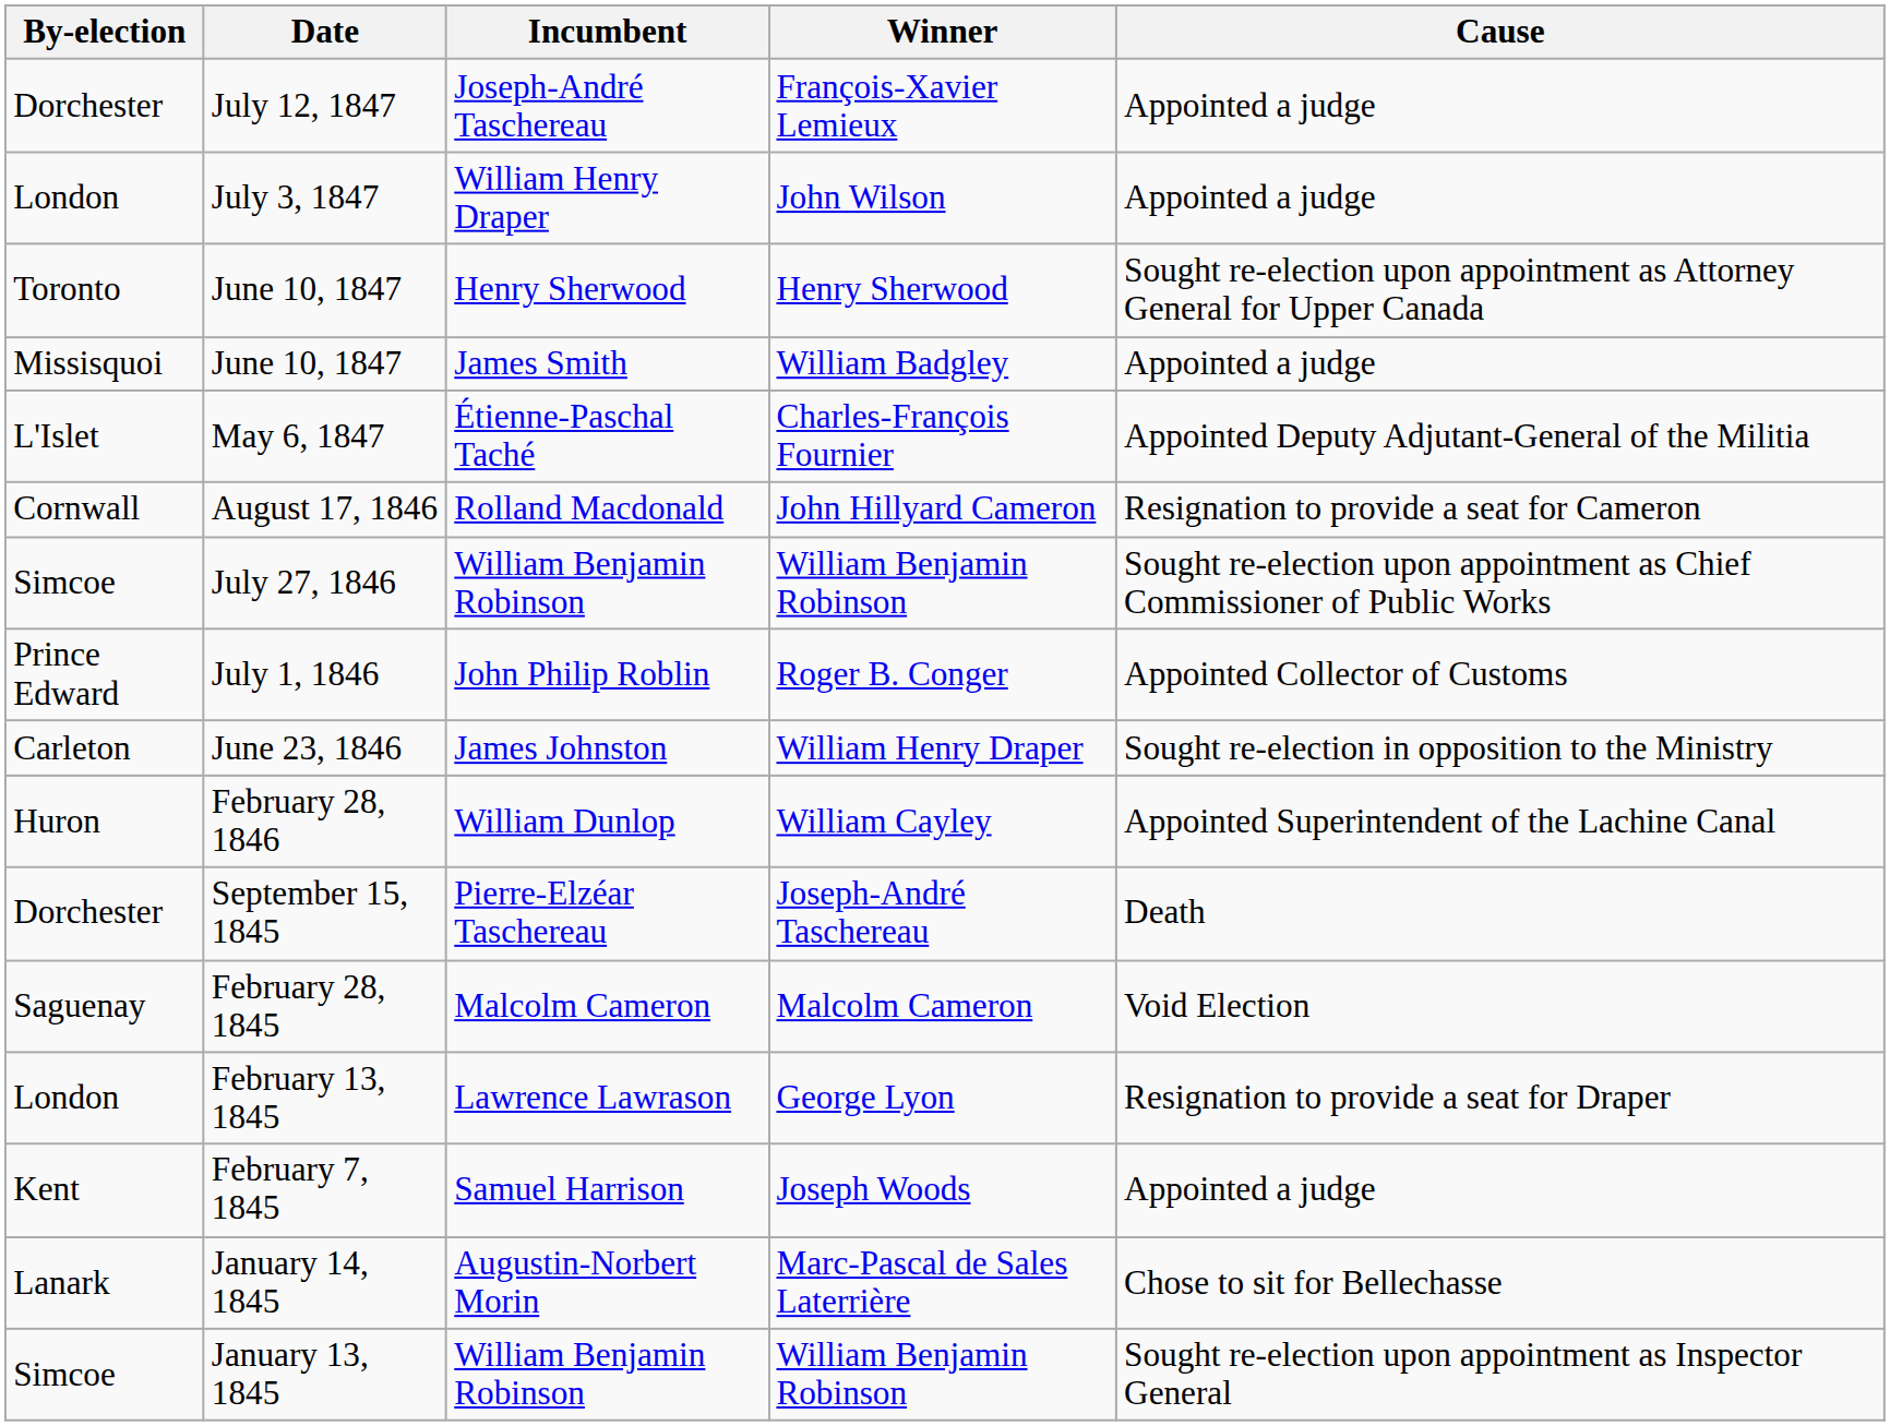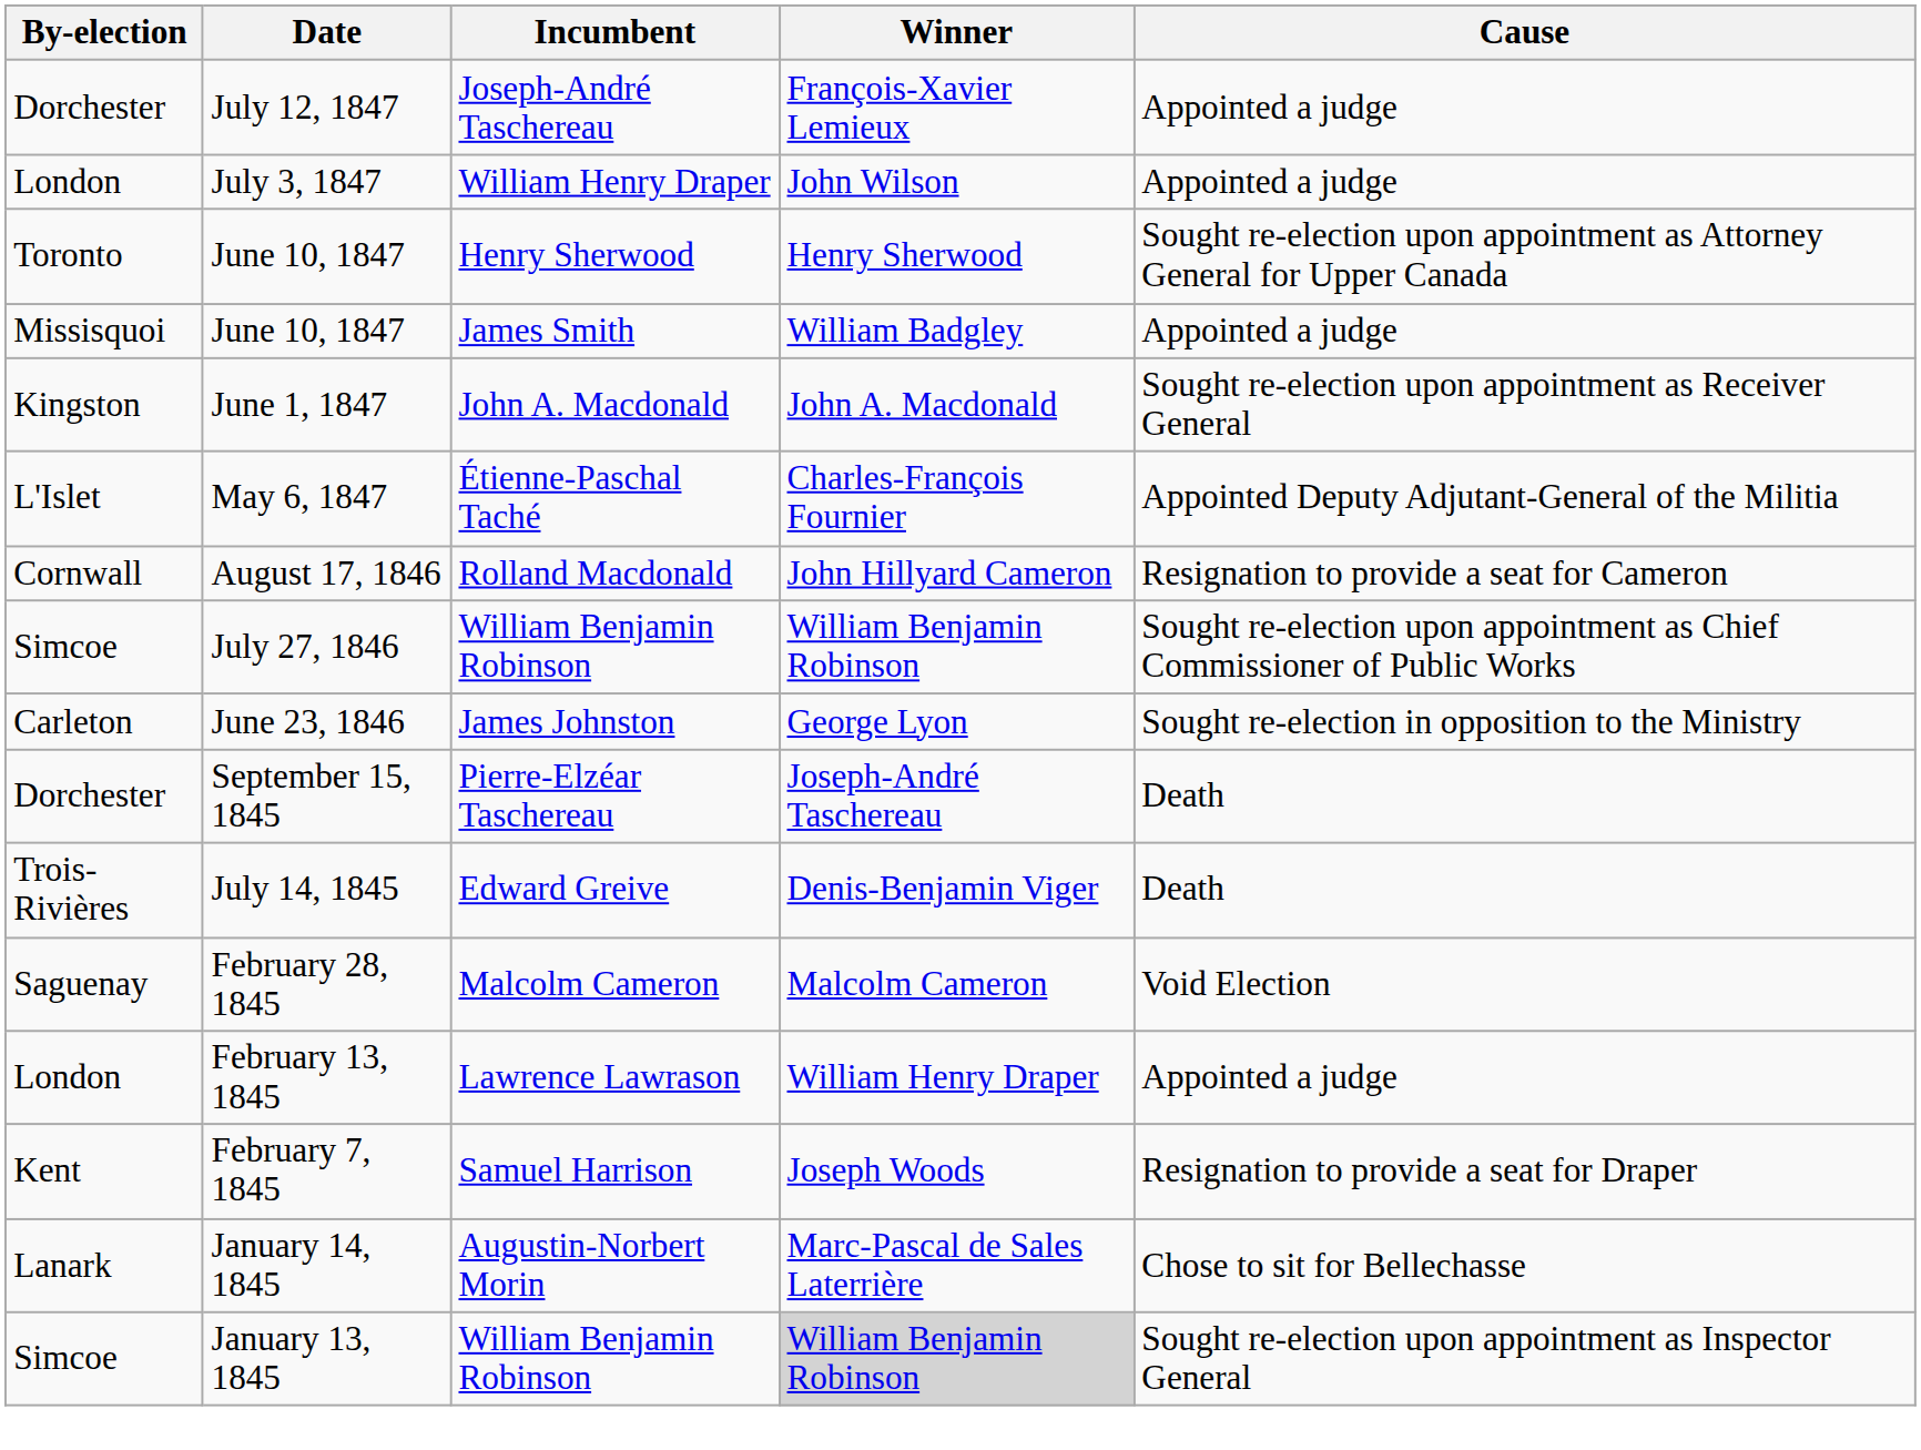+ row: Kingston | June 1, 1847 | John A. Macdonald | John A. Macdonald | Sought re-election upon appointment as Receiver General
- row: Prince Edward | July 1, 1846 | John Philip Roblin | Roger B. Conger | Appointed Collector of Customs
June 23, 1846 | Winner: William Henry Draper -> George Lyon
- row: Huron | February 28, 1846 | William Dunlop | William Cayley | Appointed Superintendent of the Lachine Canal
+ row: Trois-Rivières | July 14, 1845 | Edward Greive | Denis-Benjamin Viger | Death
February 13, 1845 | Winner: George Lyon -> William Henry Draper
February 13, 1845 | Cause: Resignation to provide a seat for Draper -> Appointed a judge
February 7, 1845 | Cause: Appointed a judge -> Resignation to provide a seat for Draper
January 13, 1845 | Winner: no background -> lightgrey background
